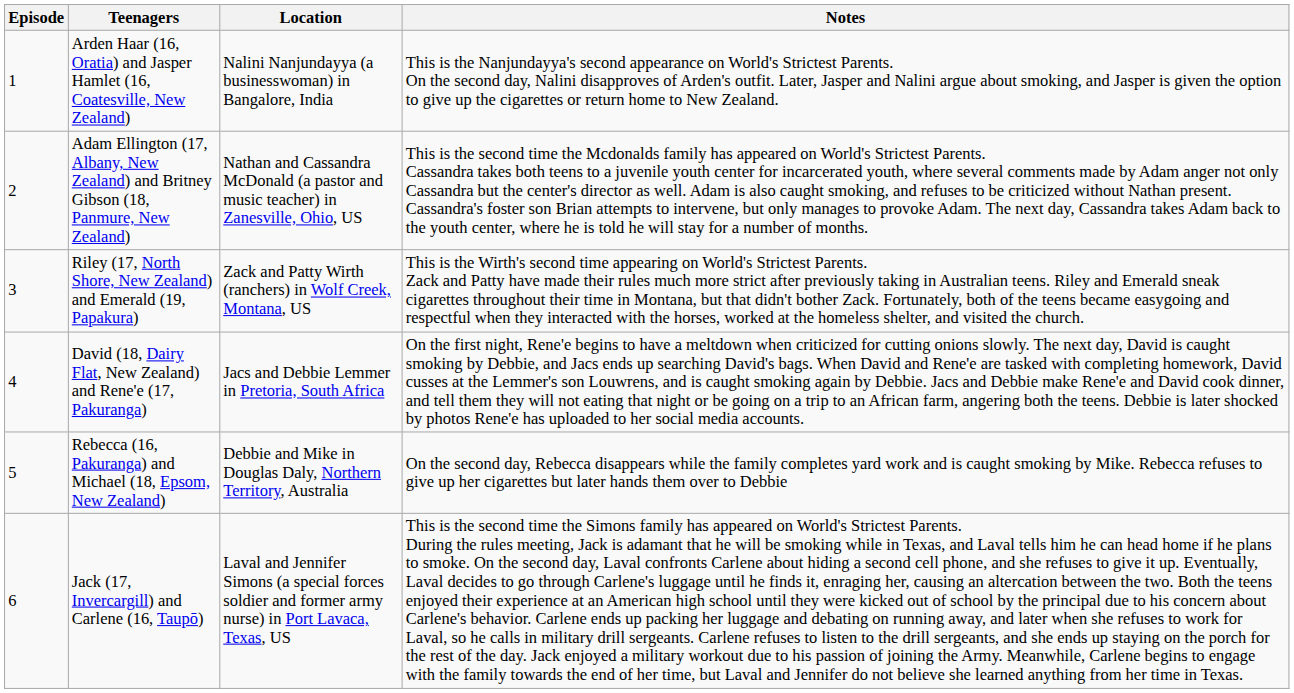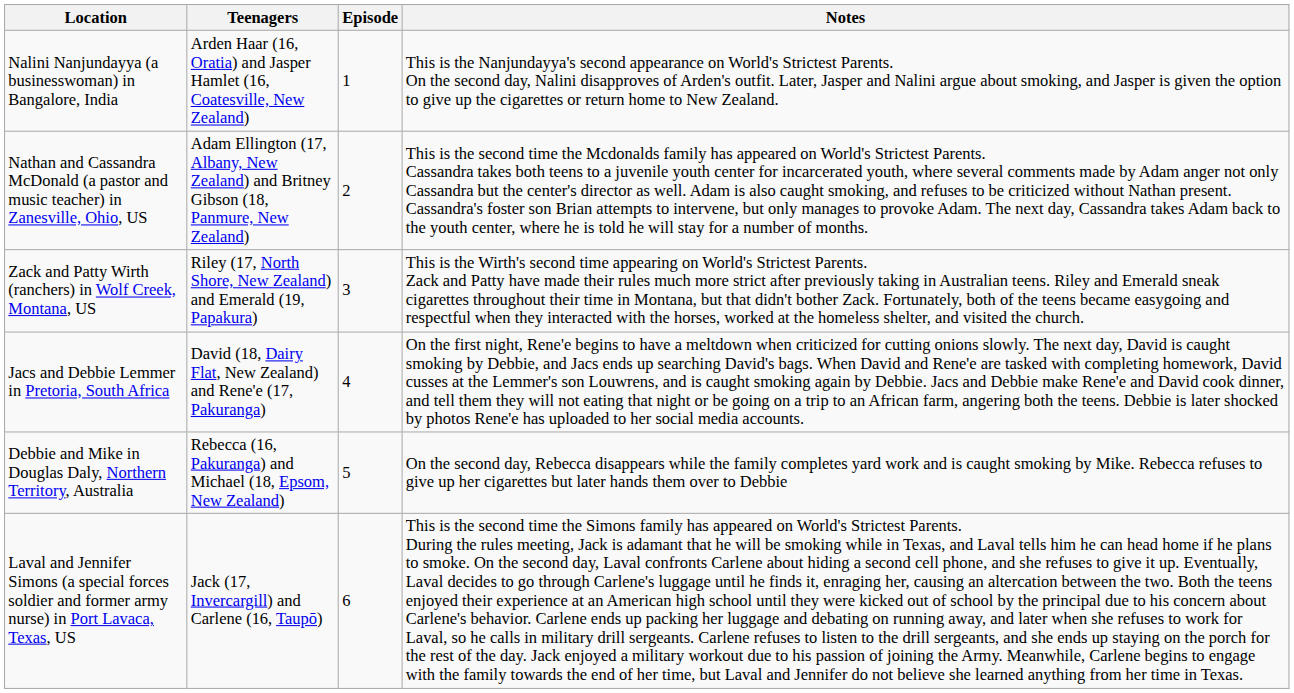columns swapped: Episode <-> Location
